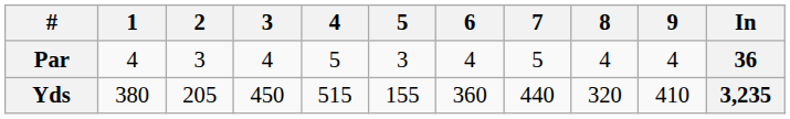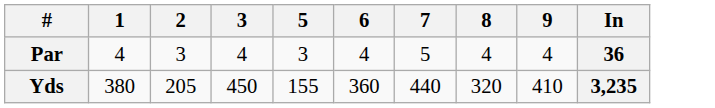- column: 4 | 5 | 515
